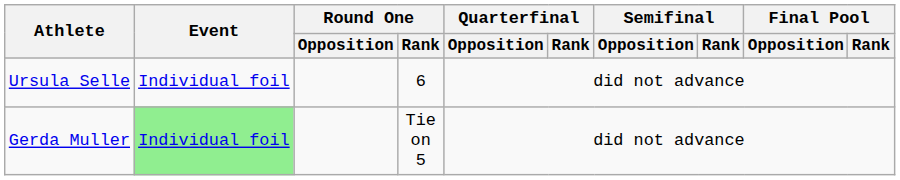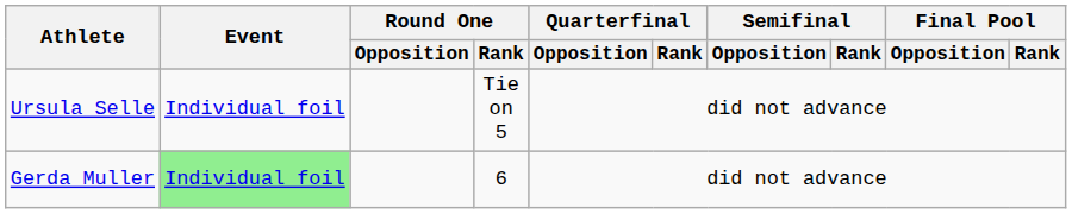Ursula Selle | Round One / Rank: 6 -> Tie on 5
Gerda Muller | Round One / Rank: Tie on 5 -> 6
